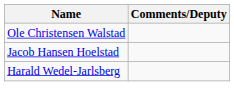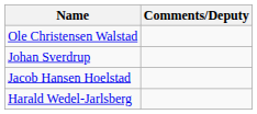+ row: Johan Sverdrup
